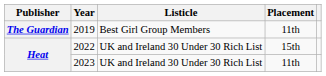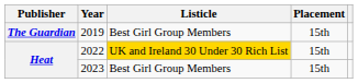2019 | Placement: 11th -> 15th
2022 | Listicle: no background -> gold background
2023 | Listicle: UK and Ireland 30 Under 30 Rich List -> Best Girl Group Members
2023 | Placement: 11th -> 15th
